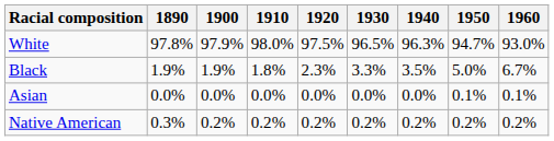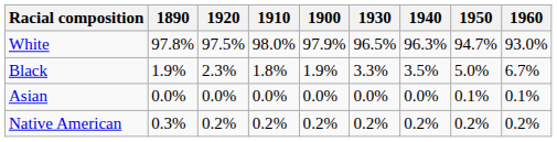columns swapped: 1900 <-> 1920
